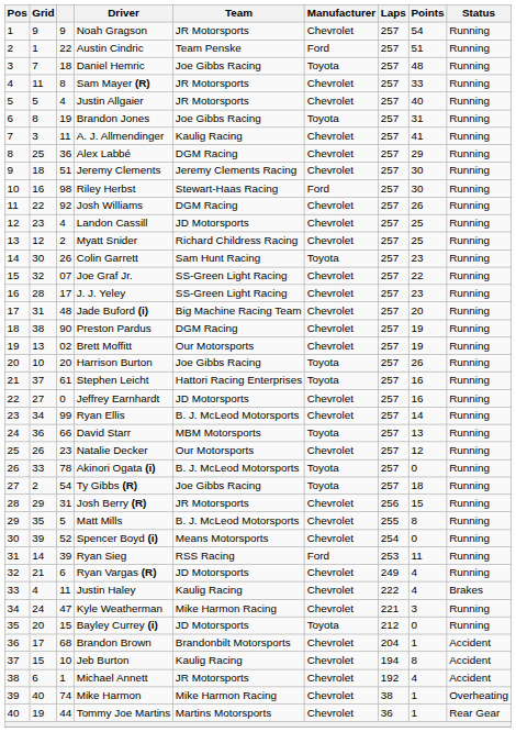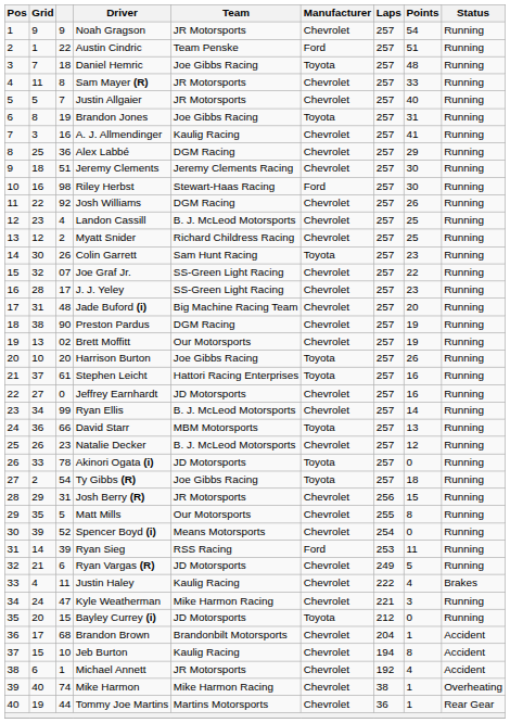Justin Allgaier | column 3: 4 -> 7
A. J. Allmendinger | column 3: 11 -> 16
Landon Cassill | Team: JD Motorsports -> B. J. McLeod Motorsports
Natalie Decker | Team: Our Motorsports -> B. J. McLeod Motorsports
Akinori Ogata (i) | Team: B. J. McLeod Motorsports -> JD Motorsports
Matt Mills | Team: B. J. McLeod Motorsports -> Our Motorsports
Ryan Vargas (R) | Points: 4 -> 5
